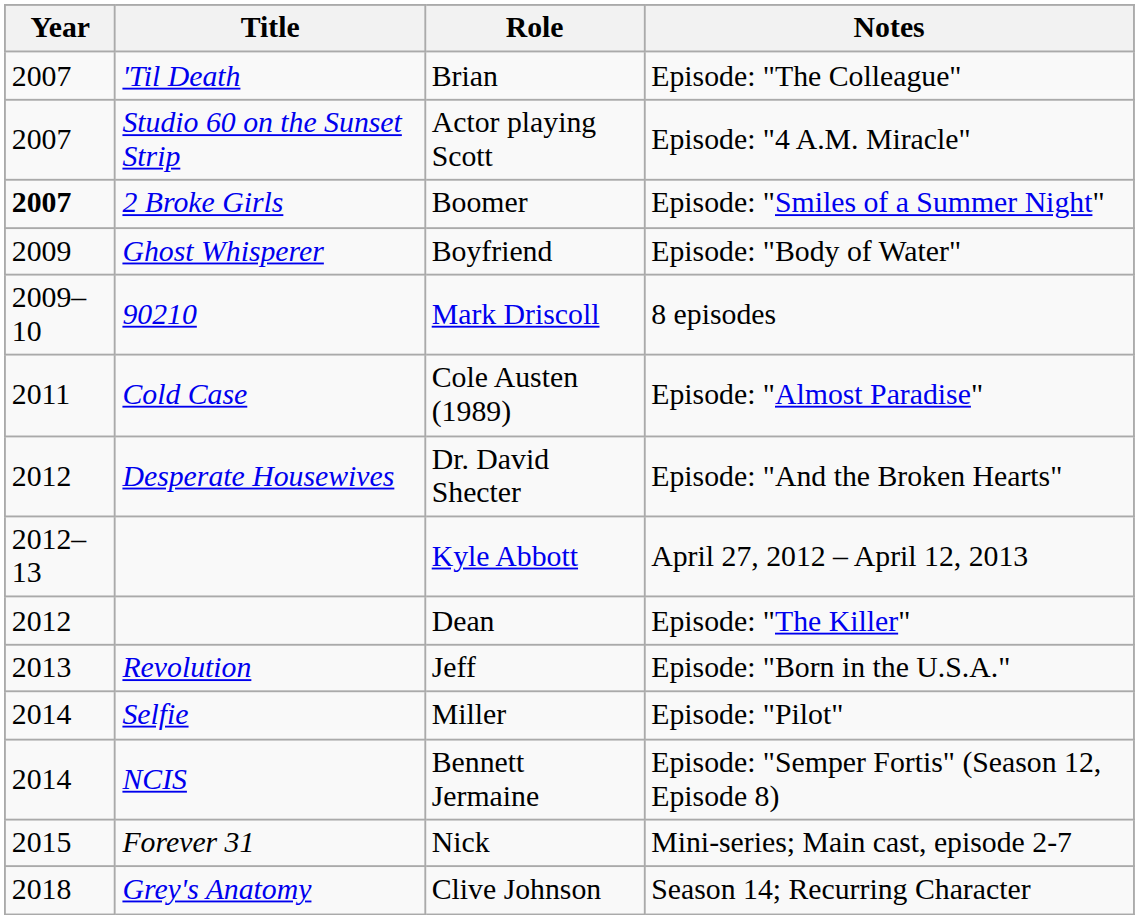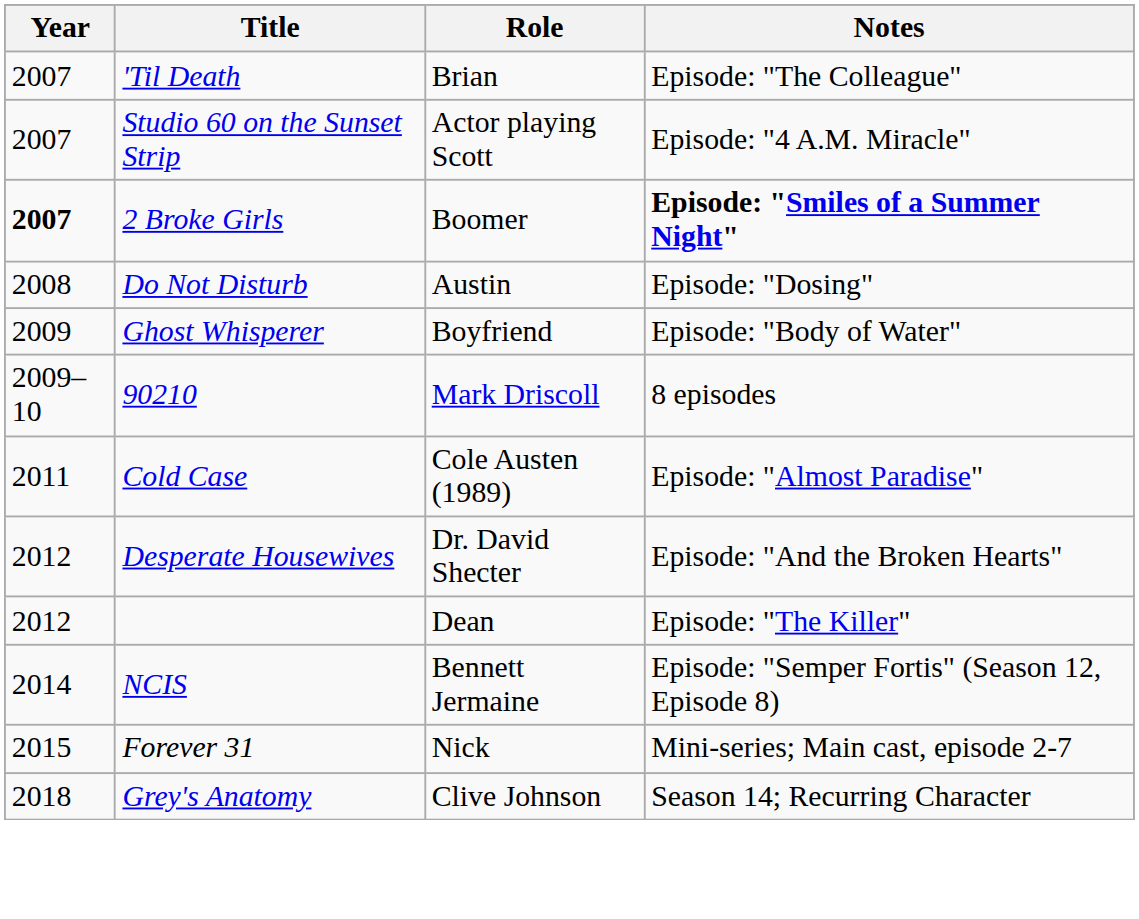Boomer | Notes: normal -> bold
+ row: 2008 | Do Not Disturb | Austin | Episode: "Dosing"
- row: 2012–13 | Kyle Abbott | April 27, 2012 – April 12, 2013
- row: 2013 | Revolution | Jeff | Episode: "Born in the U.S.A."
- row: 2014 | Selfie | Miller | Episode: "Pilot"
